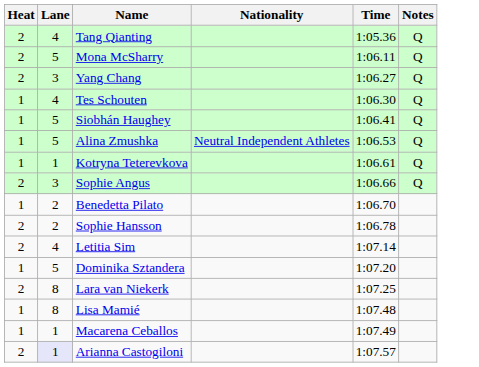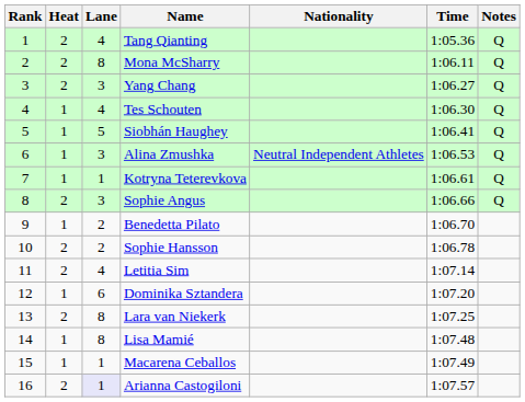+ column: Rank | 1 | 2 | 3 | 4 | 5 | 6 | 7 | 8 | 9 | 10 | 11 | 12 | 13 | 14 | 15 | 16
Mona McSharry | Lane: 5 -> 8
Alina Zmushka | Lane: 5 -> 3
Dominika Sztandera | Lane: 5 -> 6
